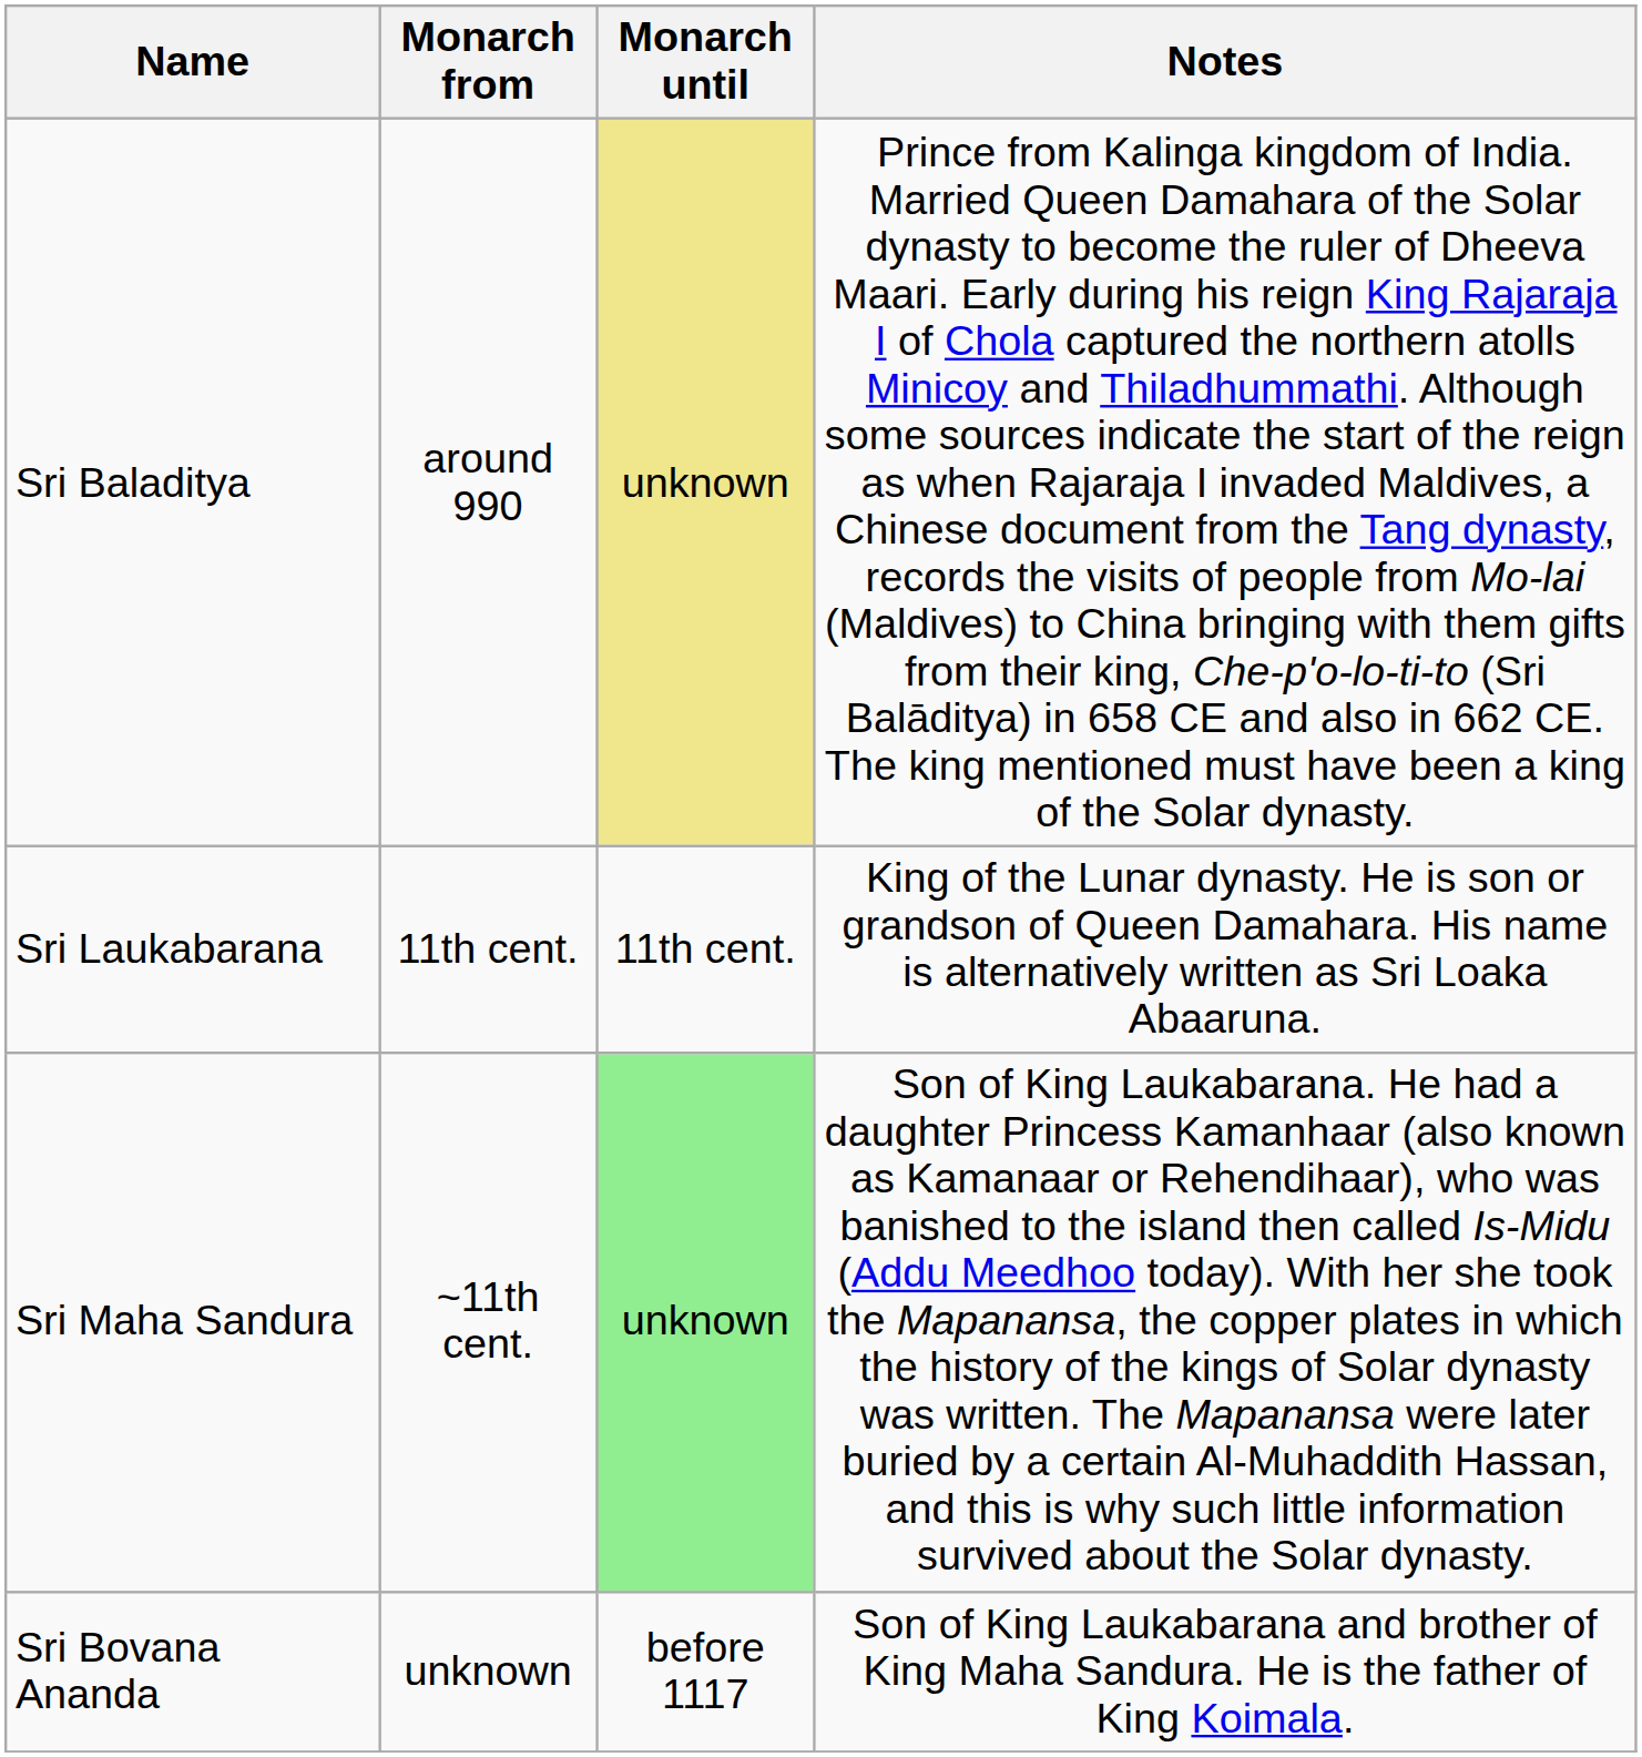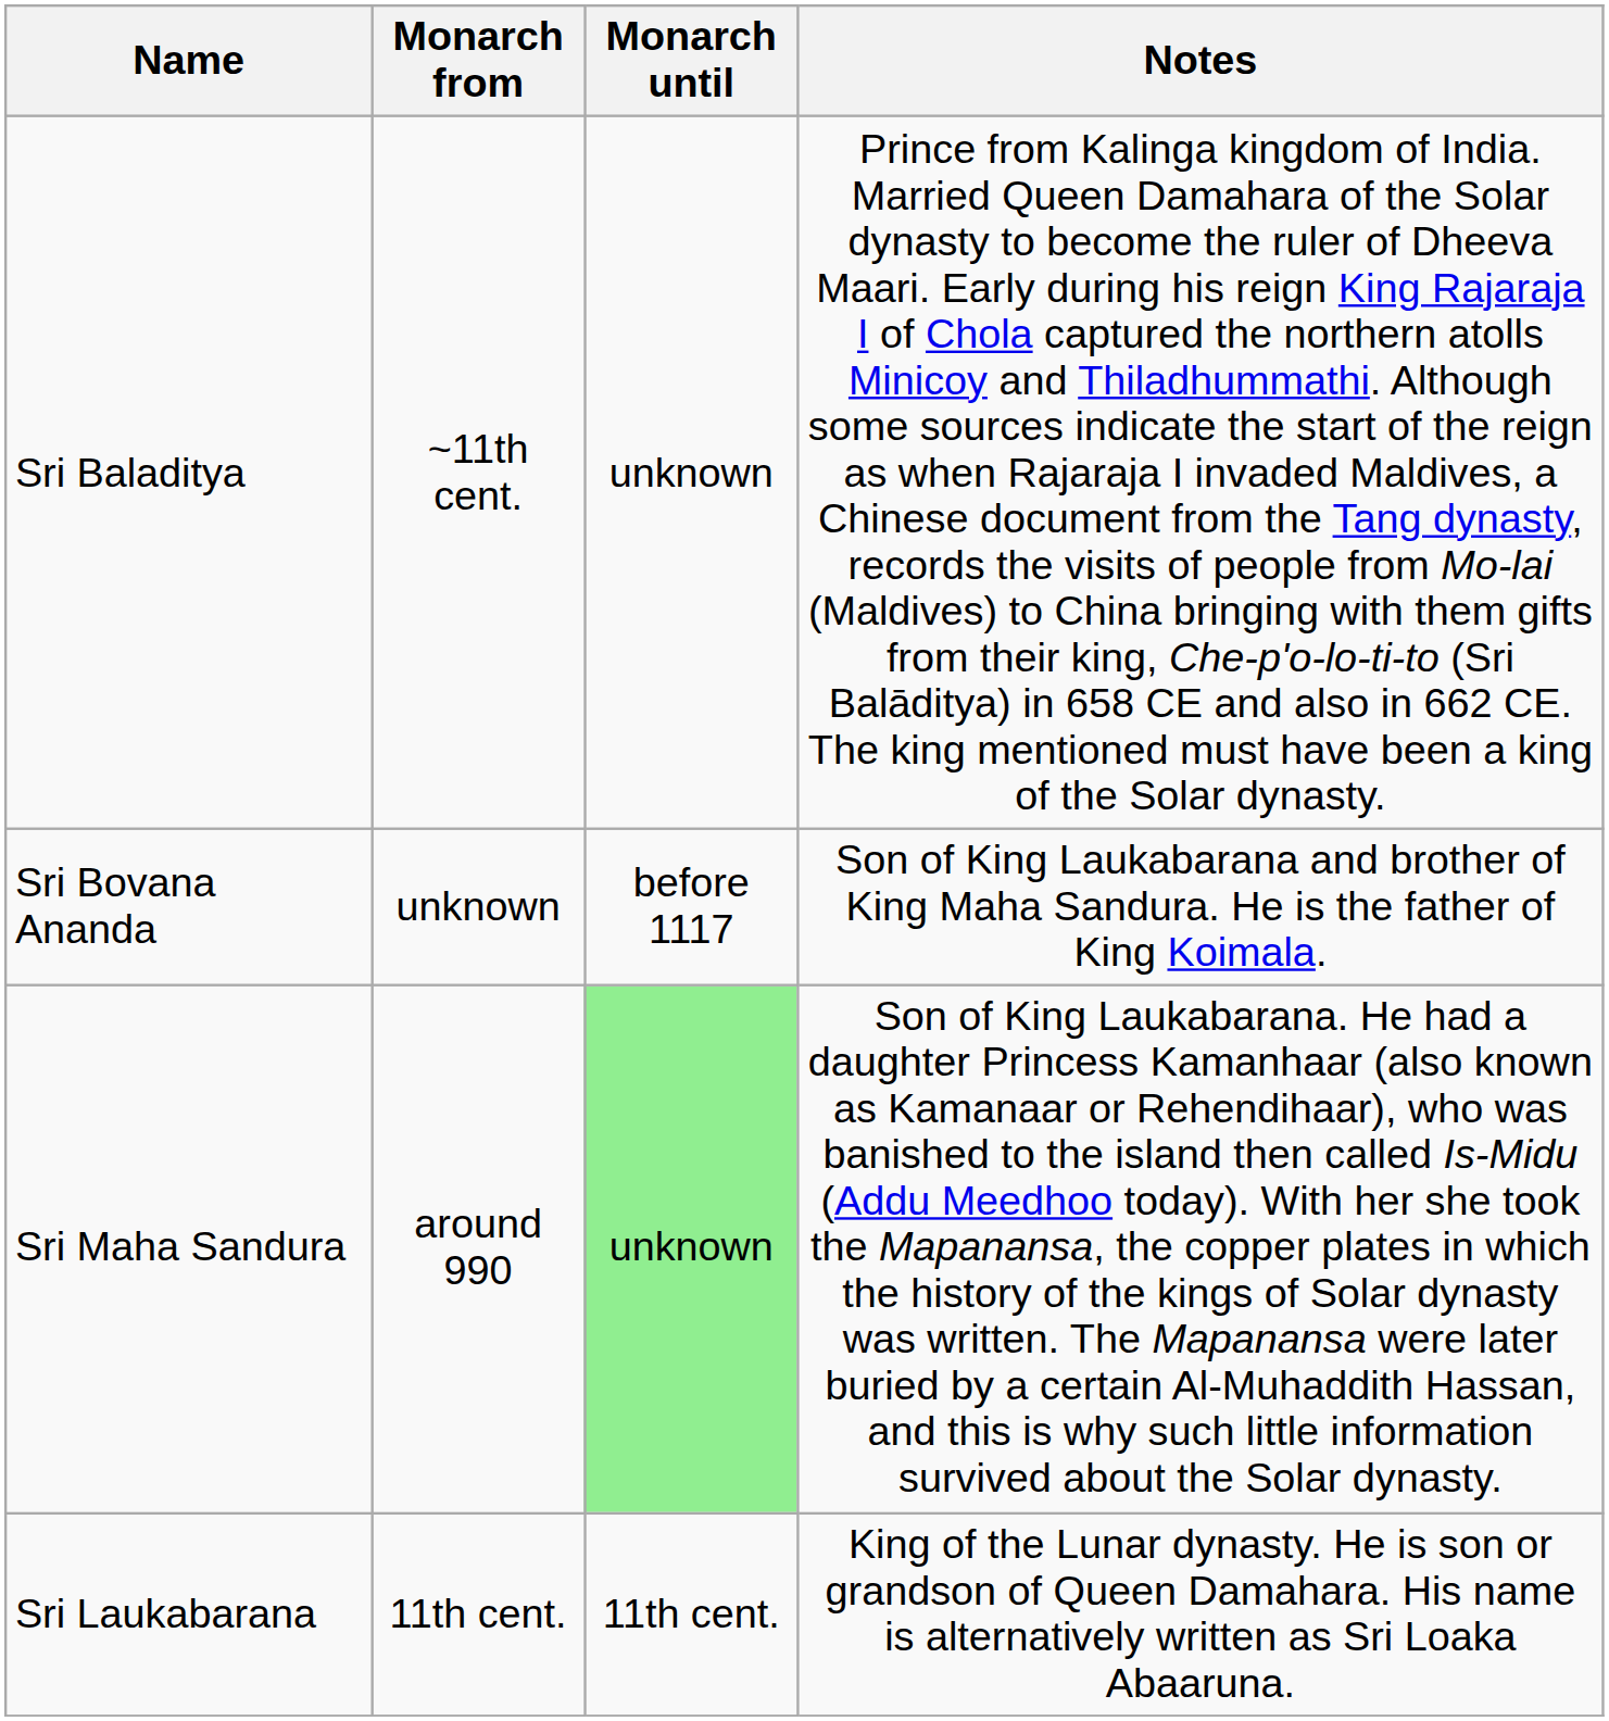Sri Baladitya | Monarch from: around 990 -> ~11th cent.
Sri Baladitya | Monarch until: khaki background -> no background
rows swapped: Sri Laukabarana <-> Sri Bovana Ananda
Sri Maha Sandura | Monarch from: ~11th cent. -> around 990
